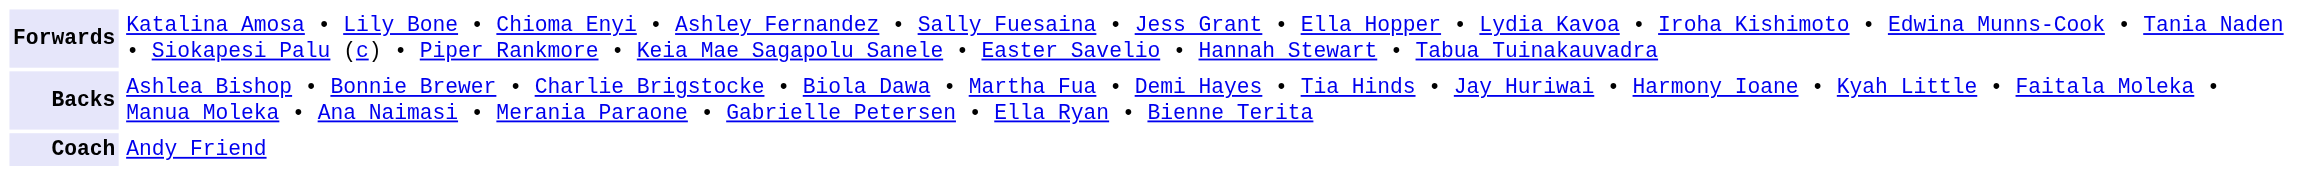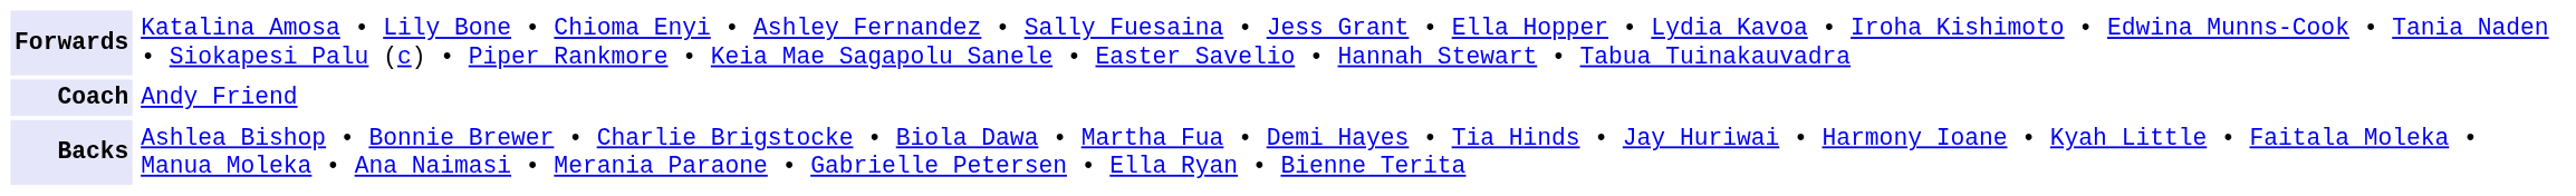rows swapped: Backs <-> Coach
